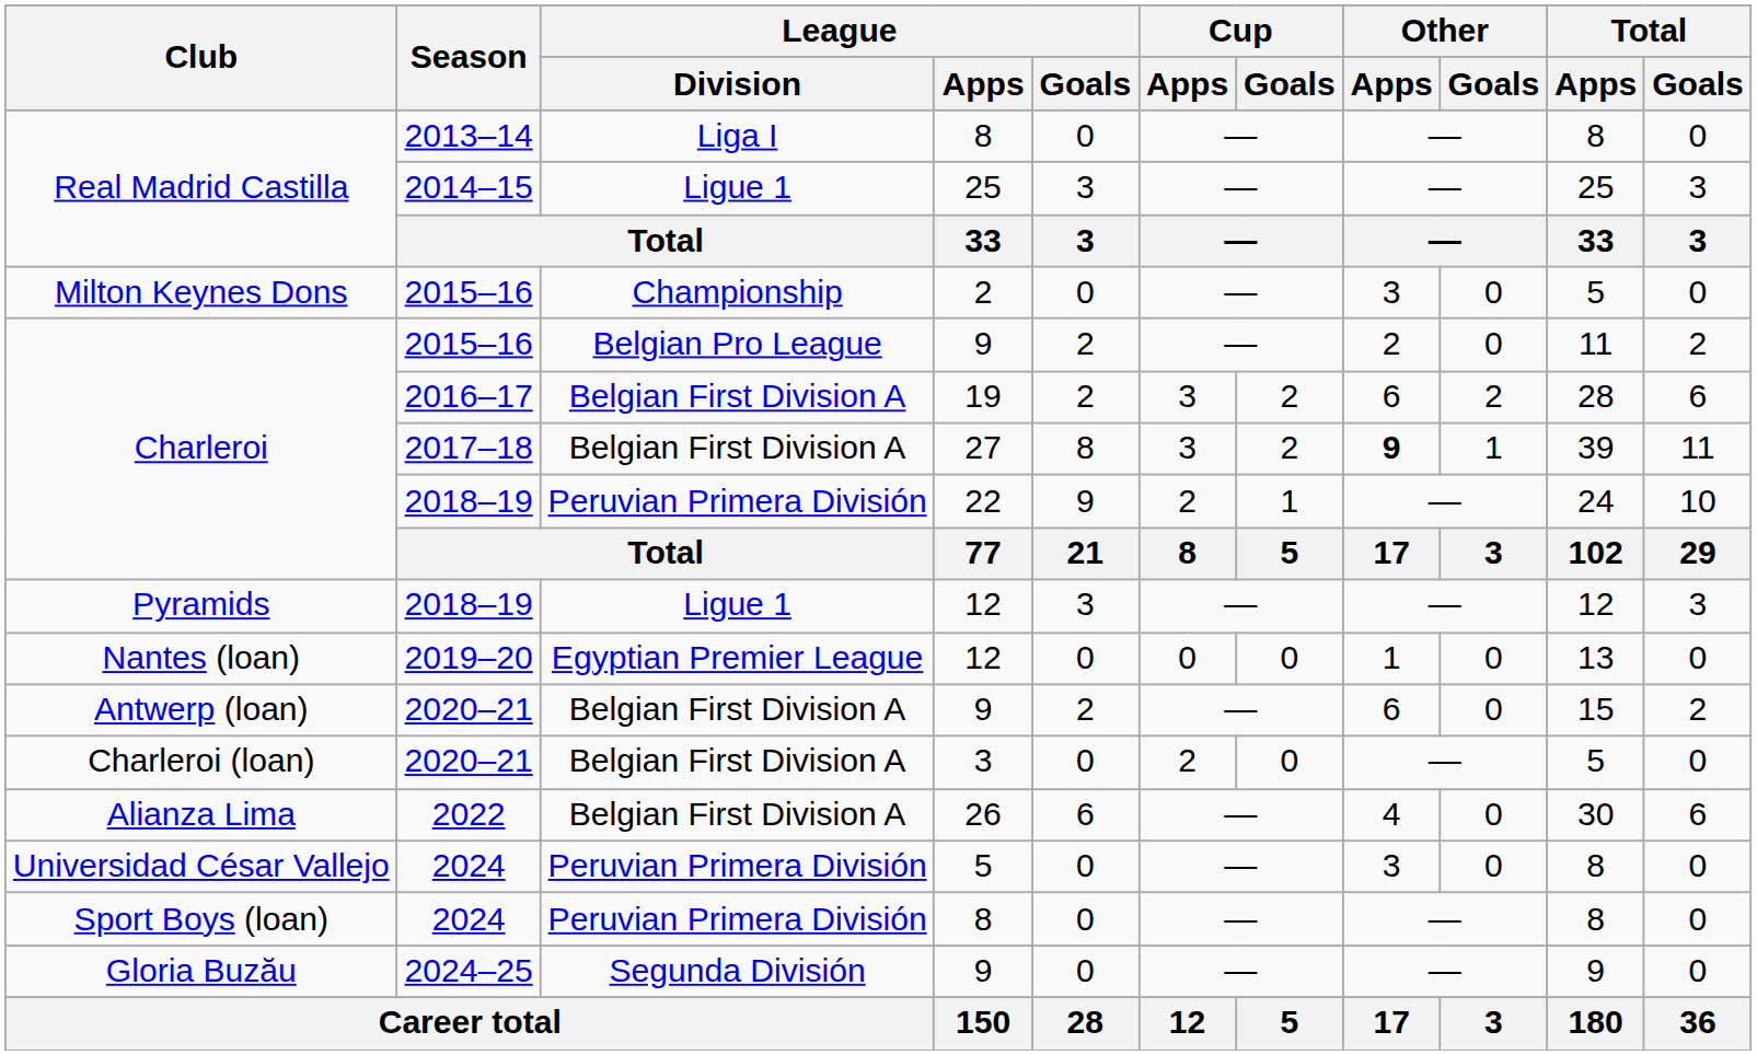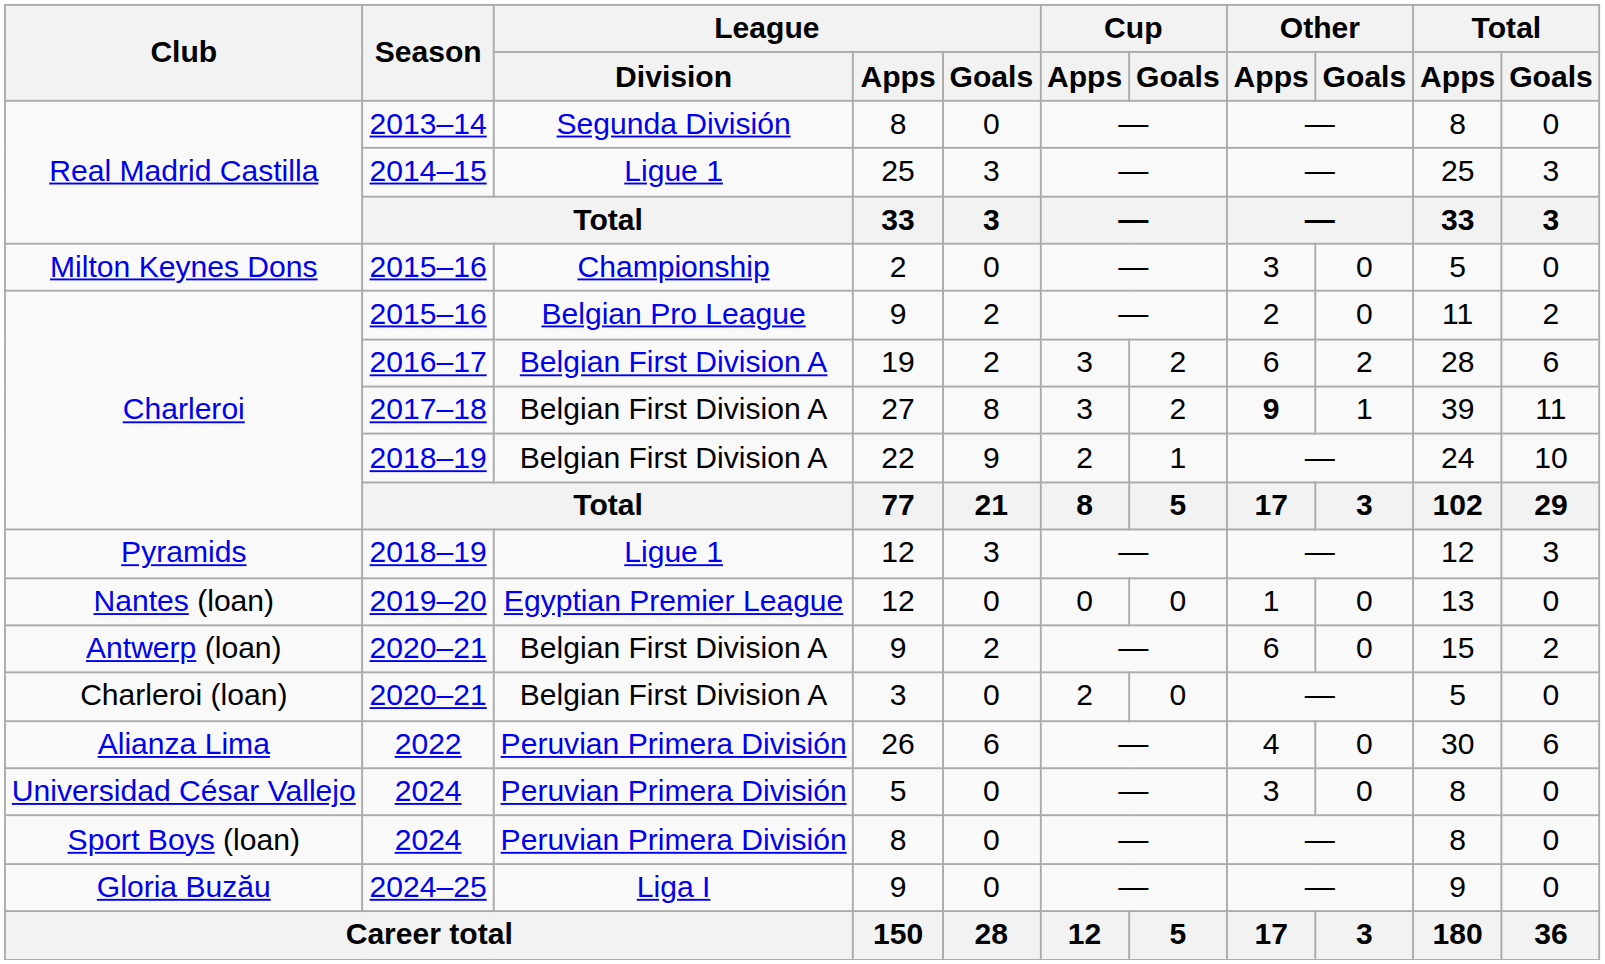Real Madrid Castilla / 2013–14 | League / Division: Liga I -> Segunda División
Charleroi / 2018–19 | League / Division: Peruvian Primera División -> Belgian First Division A
Alianza Lima | League / Division: Belgian First Division A -> Peruvian Primera División
Gloria Buzău | League / Division: Segunda División -> Liga I
